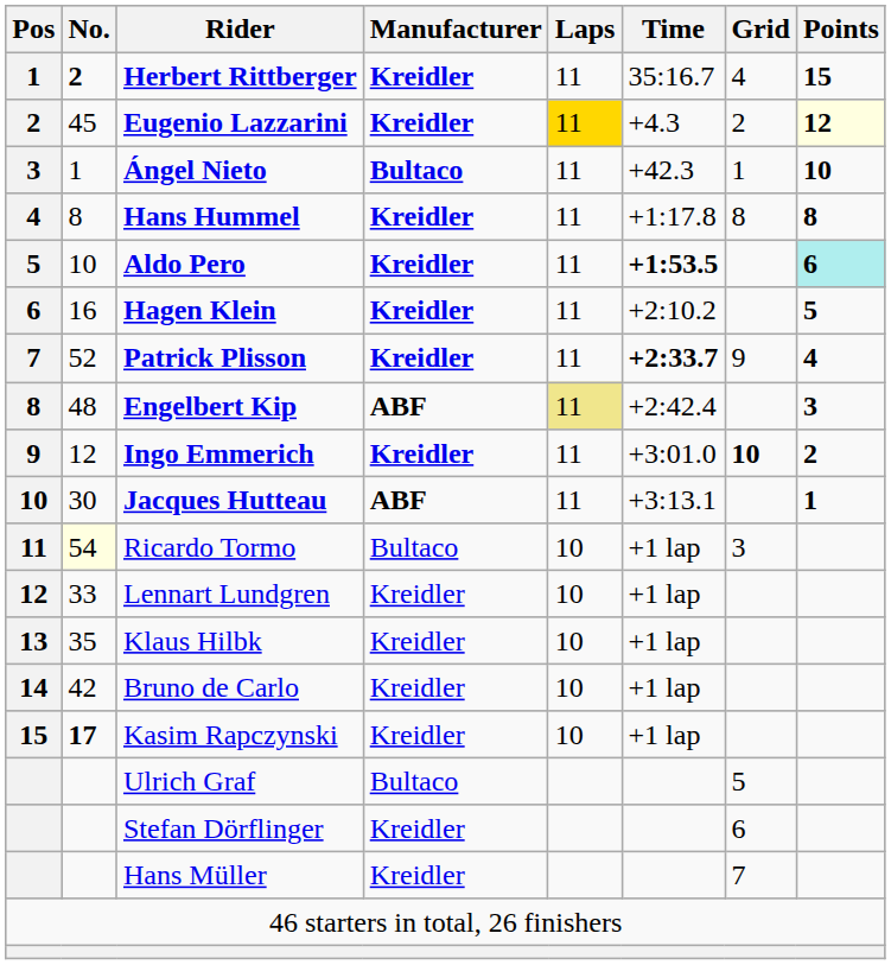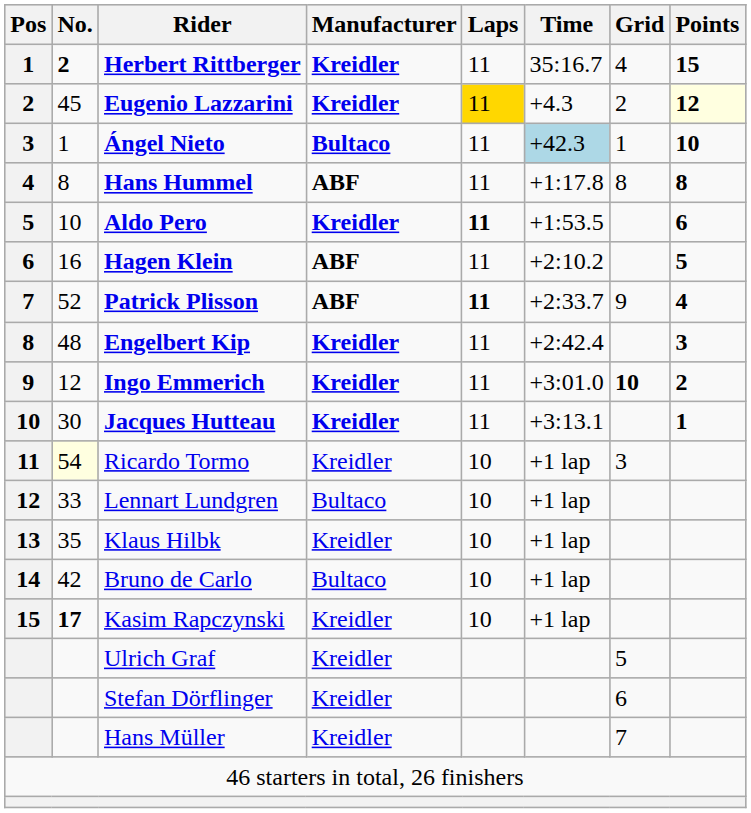Ángel Nieto | Time: no background -> lightblue background
Hans Hummel | Manufacturer: Kreidler -> ABF
Aldo Pero | Laps: normal -> bold
Aldo Pero | Time: bold -> normal
Aldo Pero | Points: paleturquoise background -> no background
Hagen Klein | Manufacturer: Kreidler -> ABF
Patrick Plisson | Manufacturer: Kreidler -> ABF
Patrick Plisson | Laps: normal -> bold
Patrick Plisson | Time: bold -> normal
Engelbert Kip | Manufacturer: ABF -> Kreidler
Engelbert Kip | Laps: khaki background -> no background
Jacques Hutteau | Manufacturer: ABF -> Kreidler
Ricardo Tormo | Manufacturer: Bultaco -> Kreidler
Lennart Lundgren | Manufacturer: Kreidler -> Bultaco
Bruno de Carlo | Manufacturer: Kreidler -> Bultaco
Ulrich Graf | Manufacturer: Bultaco -> Kreidler
